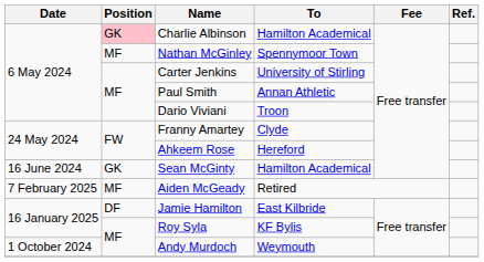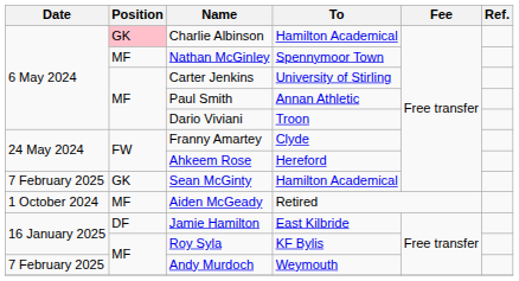Sean McGinty | Date: 16 June 2024 -> 7 February 2025
Aiden McGeady | Date: 7 February 2025 -> 1 October 2024
Andy Murdoch | Date: 1 October 2024 -> 7 February 2025
